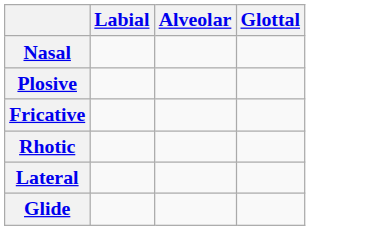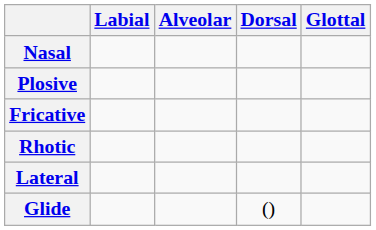+ column: Dorsal | ()
